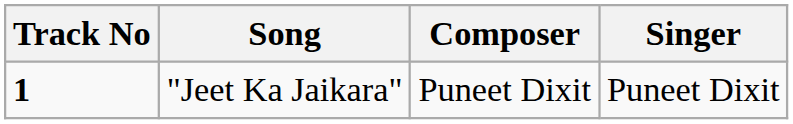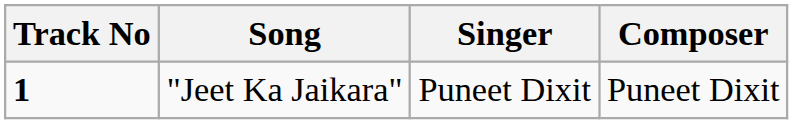columns swapped: Singer <-> Composer
